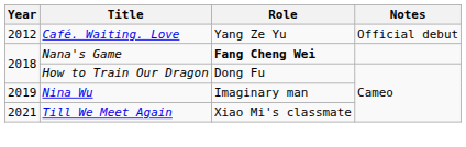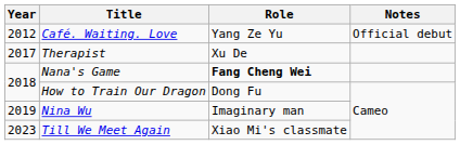+ row: 2017 | Therapist | Xu De
Till We Meet Again | Year: 2021 -> 2023
